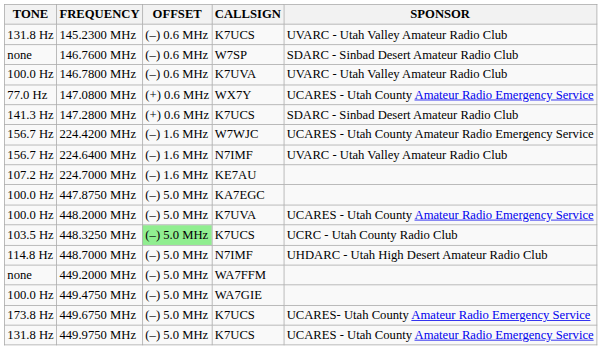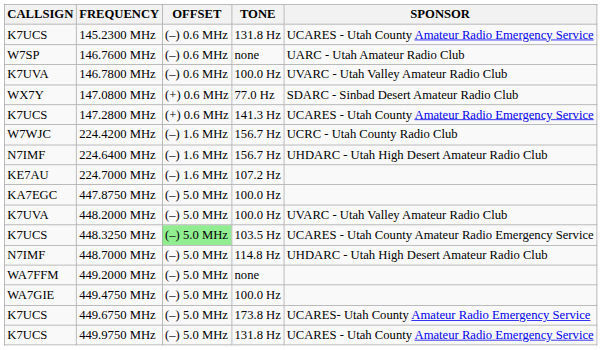columns swapped: CALLSIGN <-> TONE
145.2300 MHz | SPONSOR: UVARC - Utah Valley Amateur Radio Club -> UCARES - Utah County Amateur Radio Emergency Service
146.7600 MHz | SPONSOR: SDARC - Sinbad Desert Amateur Radio Club -> UARC - Utah Amateur Radio Club
147.0800 MHz | SPONSOR: UCARES - Utah County Amateur Radio Emergency Service -> SDARC - Sinbad Desert Amateur Radio Club
147.2800 MHz | SPONSOR: SDARC - Sinbad Desert Amateur Radio Club -> UCARES - Utah County Amateur Radio Emergency Service
224.4200 MHz | SPONSOR: UCARES - Utah County Amateur Radio Emergency Service -> UCRC - Utah County Radio Club
224.6400 MHz | SPONSOR: UVARC - Utah Valley Amateur Radio Club -> UHDARC - Utah High Desert Amateur Radio Club
448.2000 MHz | SPONSOR: UCARES - Utah County Amateur Radio Emergency Service -> UVARC - Utah Valley Amateur Radio Club
448.3250 MHz | SPONSOR: UCRC - Utah County Radio Club -> UCARES - Utah County Amateur Radio Emergency Service
